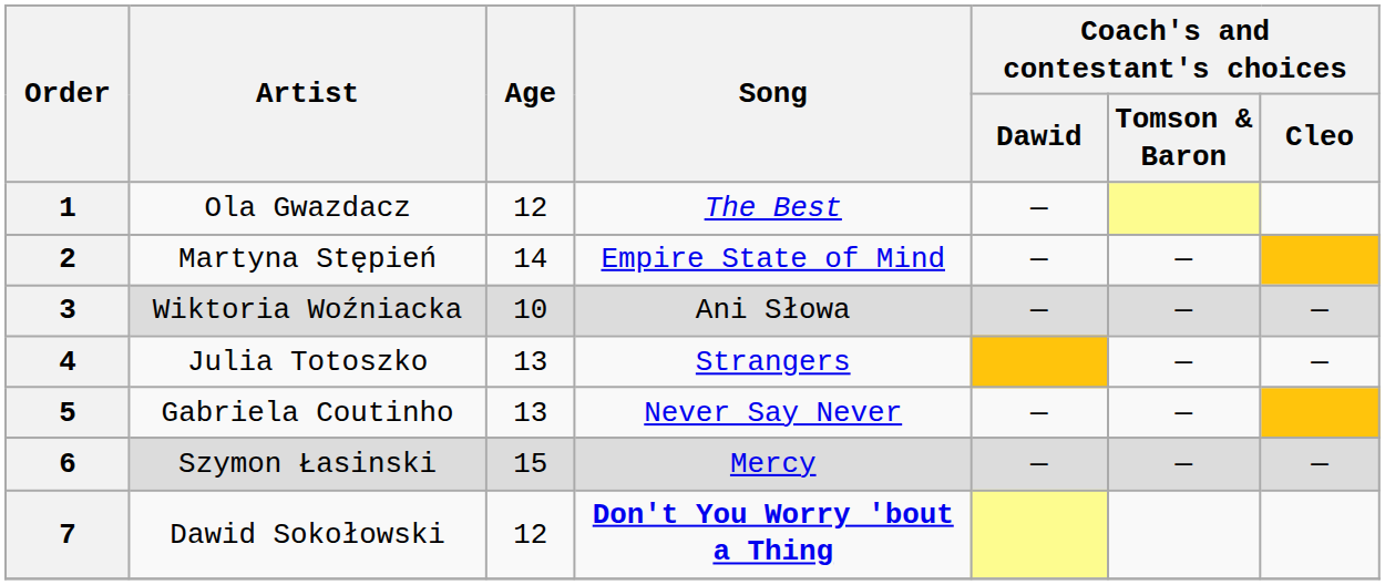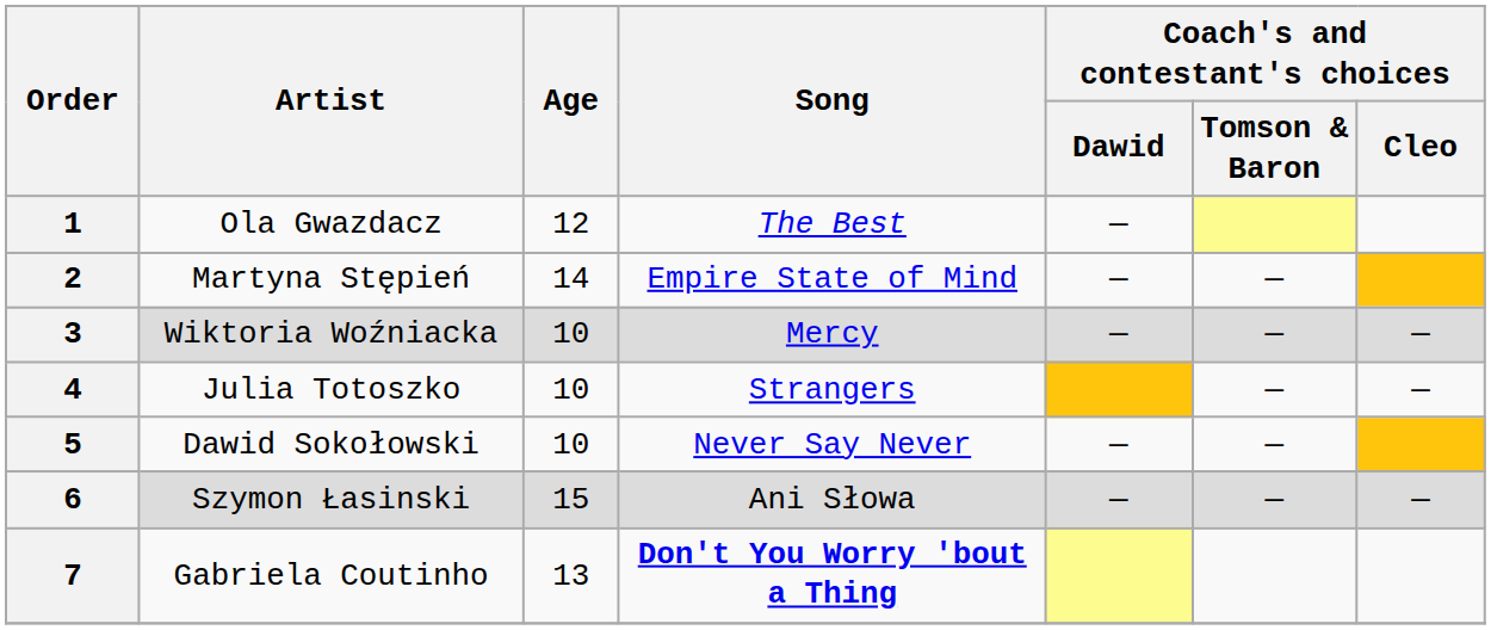3 | Song: Ani Słowa -> Mercy
4 | Age: 13 -> 10
5 | Artist: Gabriela Coutinho -> Dawid Sokołowski
5 | Age: 13 -> 10
6 | Song: Mercy -> Ani Słowa
7 | Artist: Dawid Sokołowski -> Gabriela Coutinho
7 | Age: 12 -> 13
